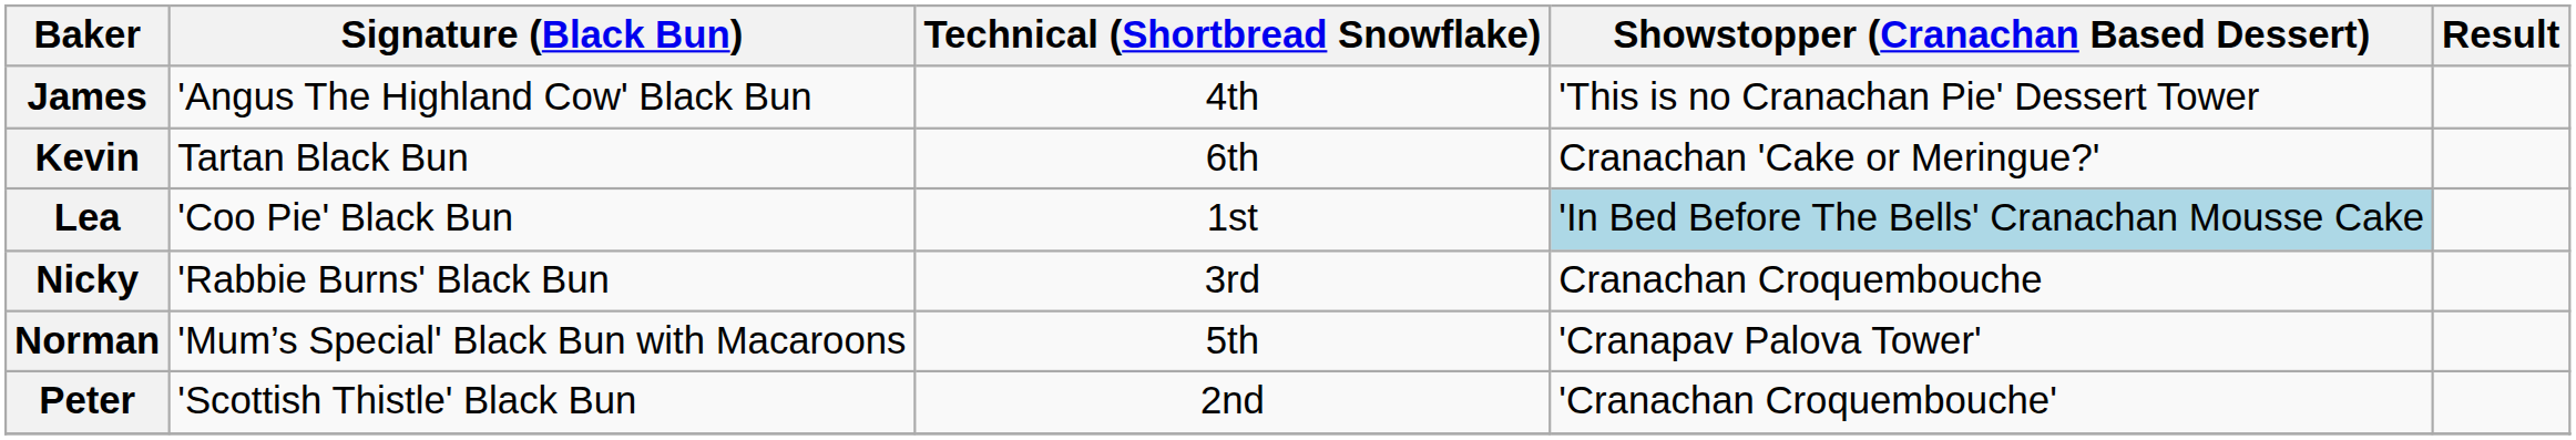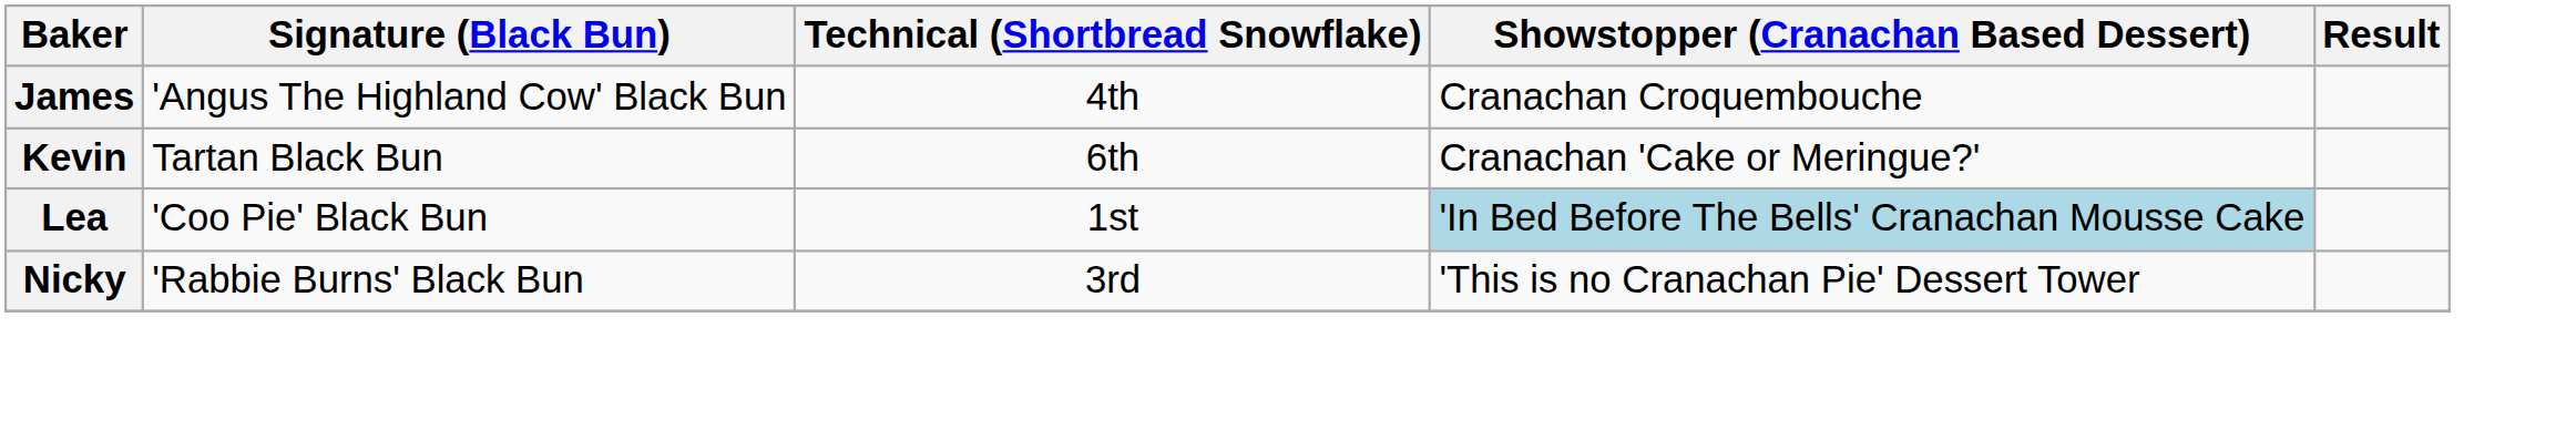James | Showstopper (Cranachan Based Dessert): 'This is no Cranachan Pie' Dessert Tower -> Cranachan Croquembouche
Nicky | Showstopper (Cranachan Based Dessert): Cranachan Croquembouche -> 'This is no Cranachan Pie' Dessert Tower
- row: Norman | 'Mum’s Special' Black Bun with Macaroons | 5th | 'Cranapav Palova Tower'
- row: Peter | 'Scottish Thistle' Black Bun | 2nd | 'Cranachan Croquembouche'
